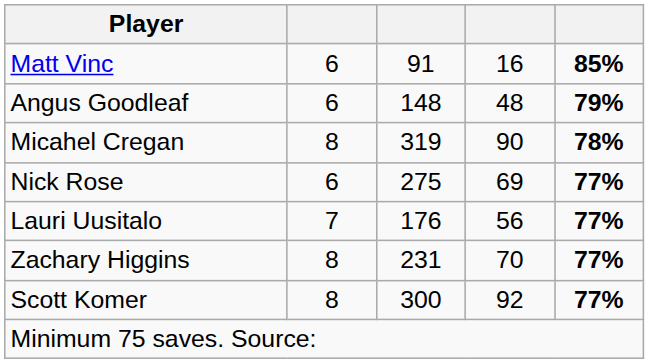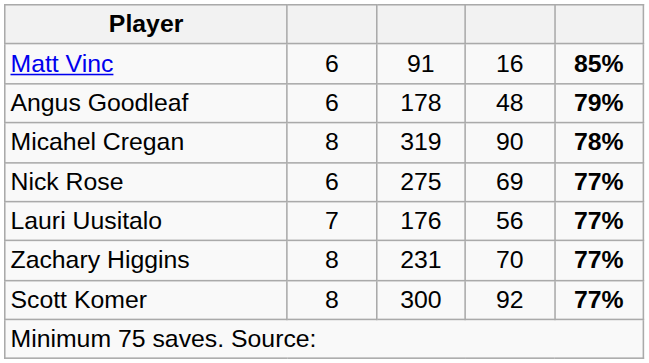Angus Goodleaf | column 3: 148 -> 178
